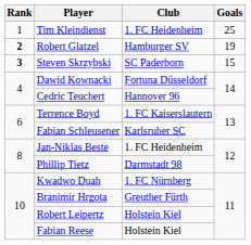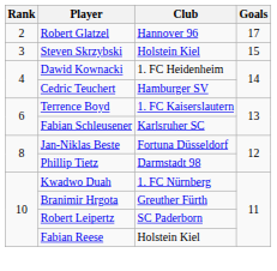- row: 1 | Tim Kleindienst | 1. FC Heidenheim | 25
Robert Glatzel | Rank: bold -> normal
Robert Glatzel | Club: Hamburger SV -> Hannover 96
Robert Glatzel | Goals: 19 -> 17
Steven Skrzybski | Rank: bold -> normal
Steven Skrzybski | Club: SC Paderborn -> Holstein Kiel
Dawid Kownacki | Club: Fortuna Düsseldorf -> 1. FC Heidenheim
Cedric Teuchert | Club: Hannover 96 -> Hamburger SV
Jan-Niklas Beste | Club: 1. FC Heidenheim -> Fortuna Düsseldorf
Robert Leipertz | Club: Holstein Kiel -> SC Paderborn
